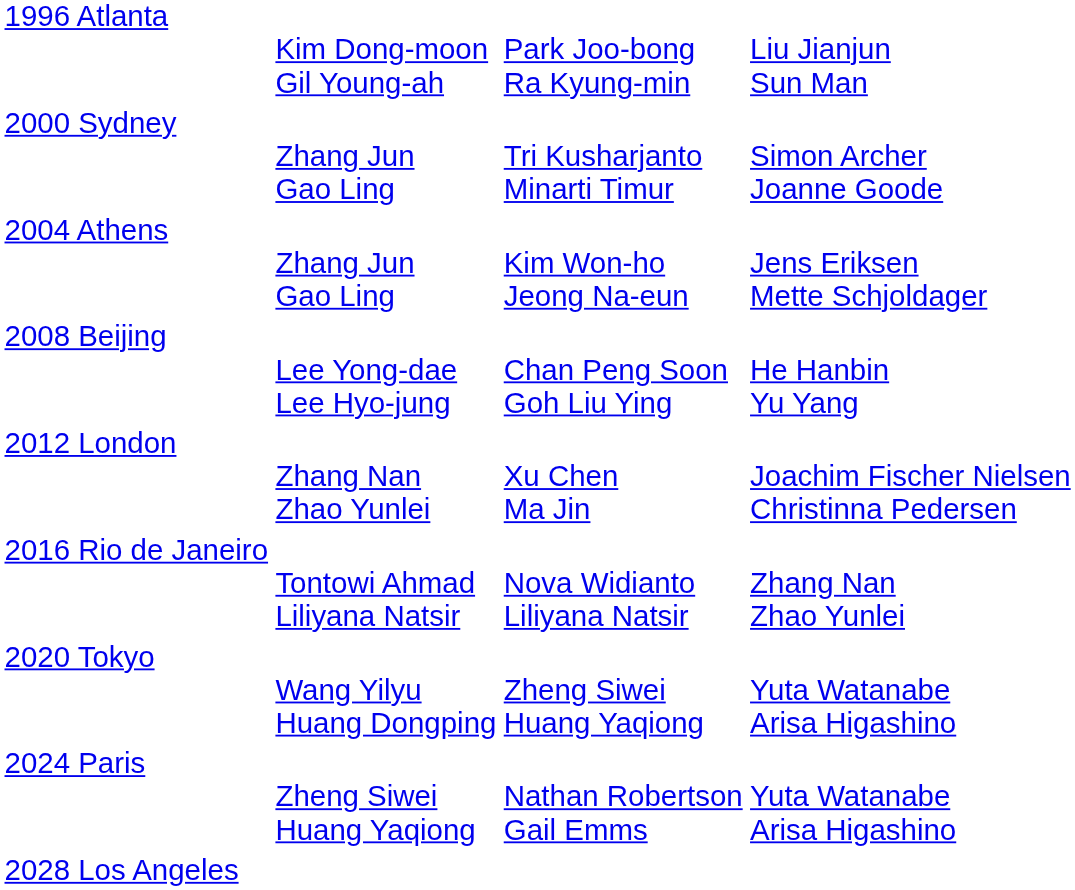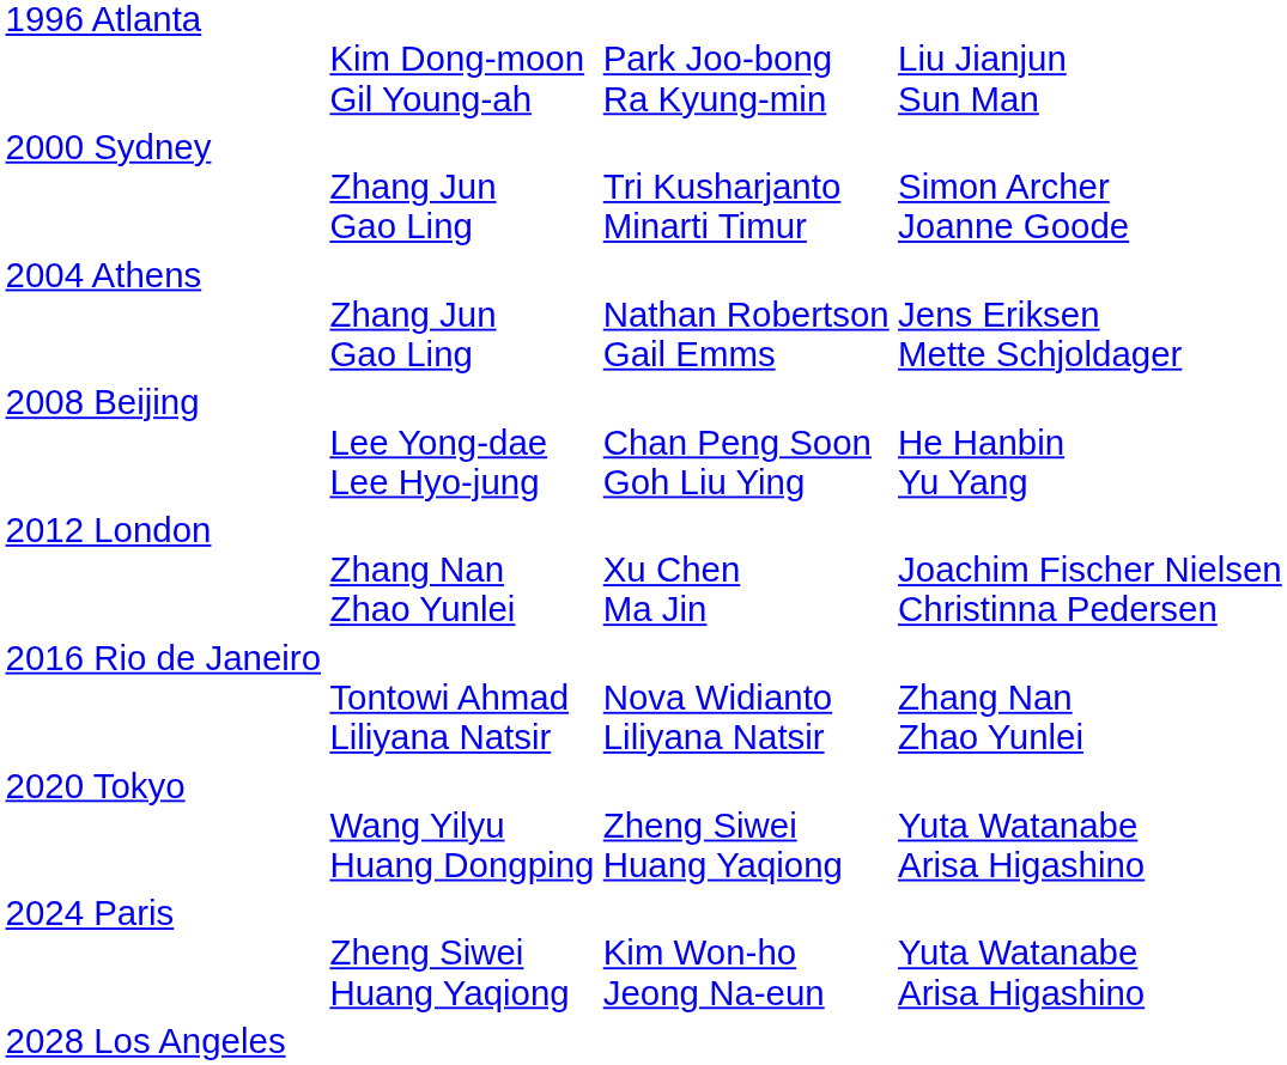2004 Athens | column 3: Kim Won-ho Jeong Na-eun -> Nathan Robertson Gail Emms
2024 Paris | column 3: Nathan Robertson Gail Emms -> Kim Won-ho Jeong Na-eun
